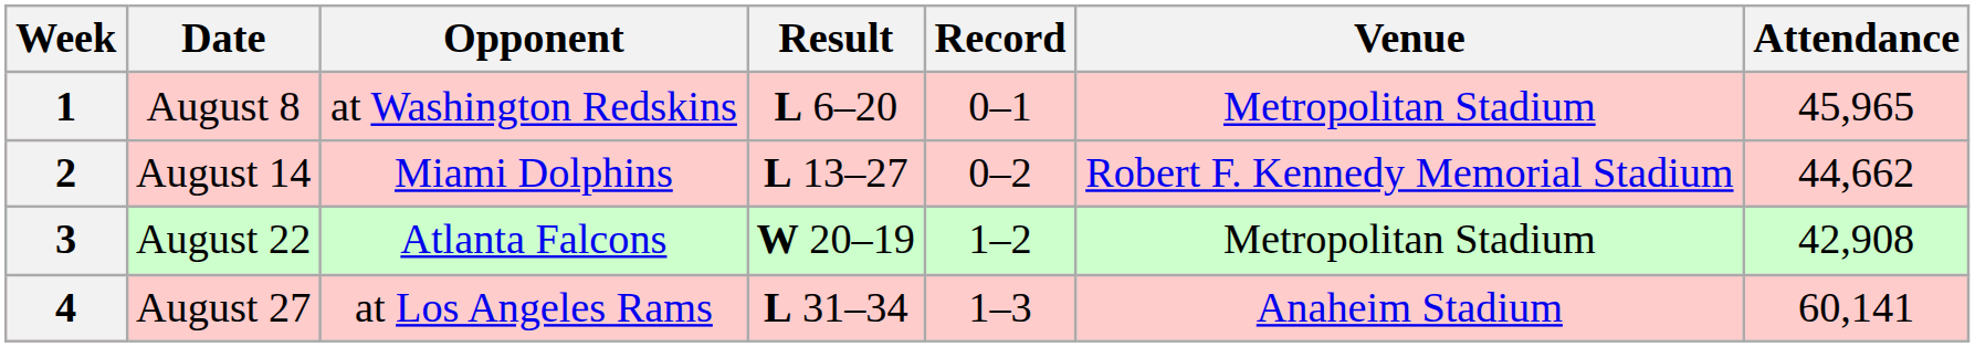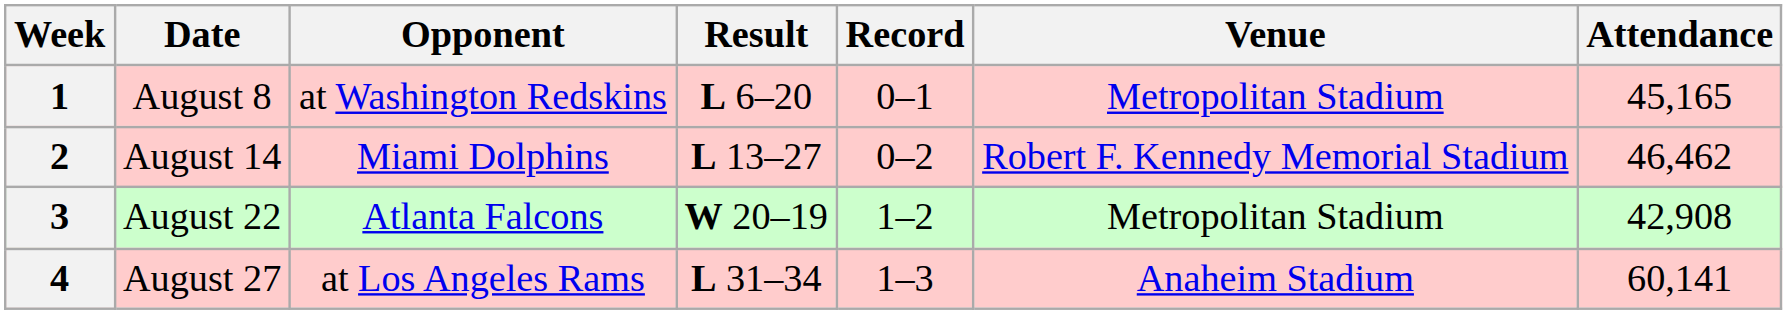1 | Attendance: 45,965 -> 45,165
2 | Attendance: 44,662 -> 46,462
